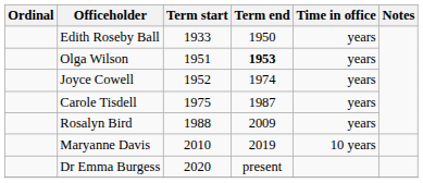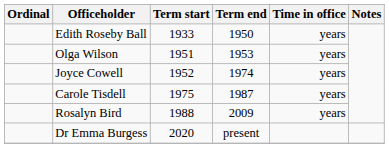Olga Wilson | Term end: bold -> normal
- row: Maryanne Davis | 2010 | 2019 | 10 years
